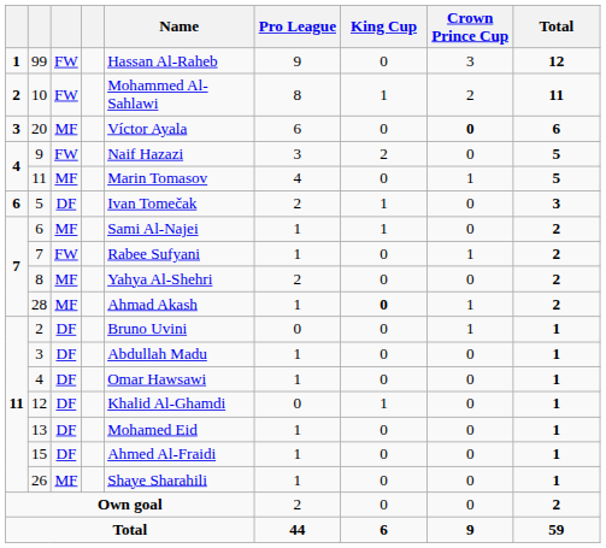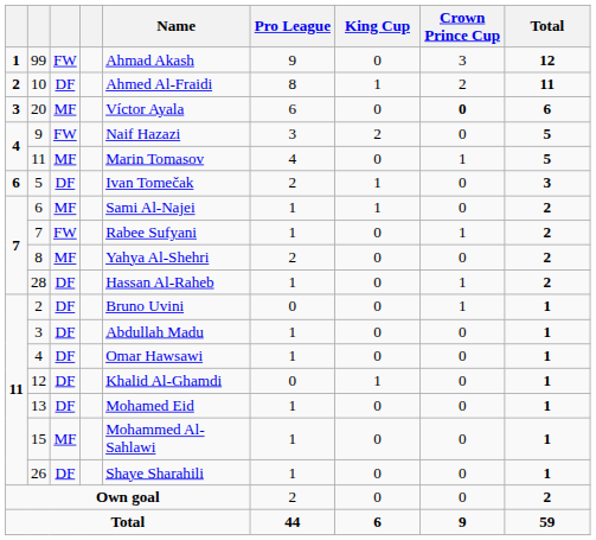99 | Name: Hassan Al-Raheb -> Ahmad Akash
10 | column 3: FW -> DF
10 | Name: Mohammed Al-Sahlawi -> Ahmed Al-Fraidi
28 | column 3: MF -> DF
28 | Name: Ahmad Akash -> Hassan Al-Raheb
28 | King Cup: bold -> normal
15 | column 3: DF -> MF
15 | Name: Ahmed Al-Fraidi -> Mohammed Al-Sahlawi
26 | column 3: MF -> DF
